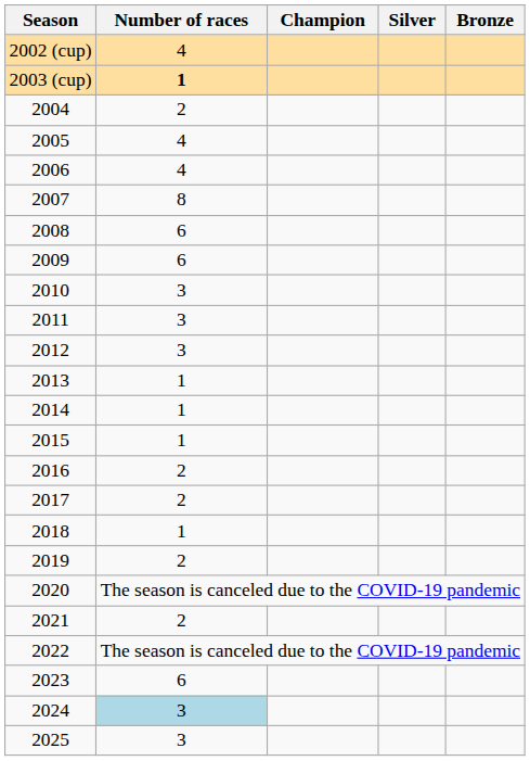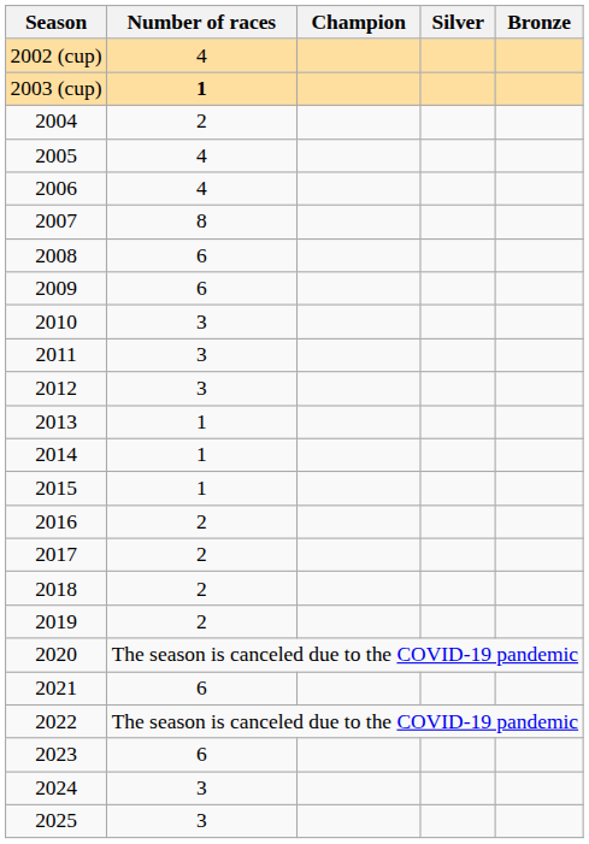2018 | Number of races: 1 -> 2
2021 | Number of races: 2 -> 6
2024 | Number of races: lightblue background -> no background
